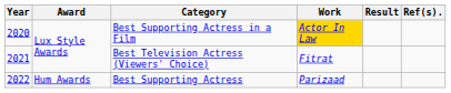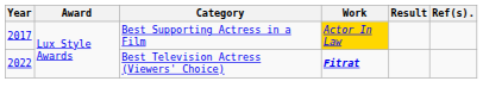Best Supporting Actress in a Film | Year: 2020 -> 2017
Best Television Actress (Viewers' Choice) | Year: 2021 -> 2022
Best Television Actress (Viewers' Choice) | Work: normal -> bold
- row: 2022 | Hum Awards | Best Supporting Actress | Parizaad
